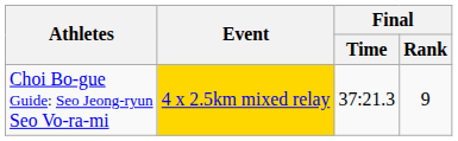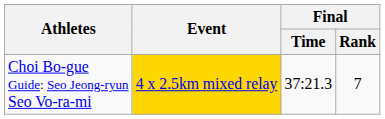Choi Bo-gue Guide: Seo Jeong-ryun Seo Vo-ra-mi | Final / Rank: 9 -> 7
